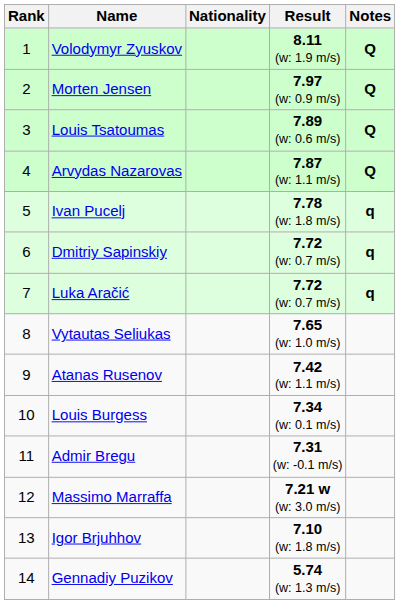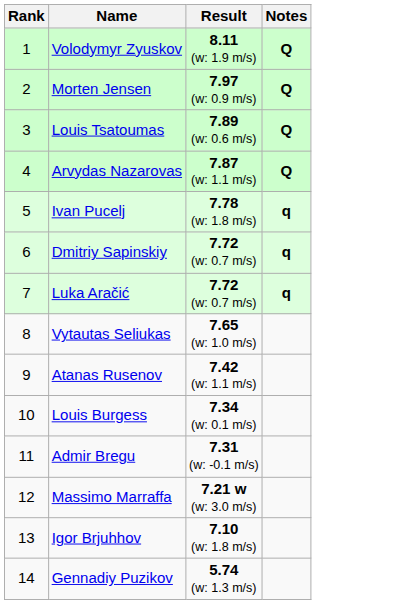- column: Nationality
